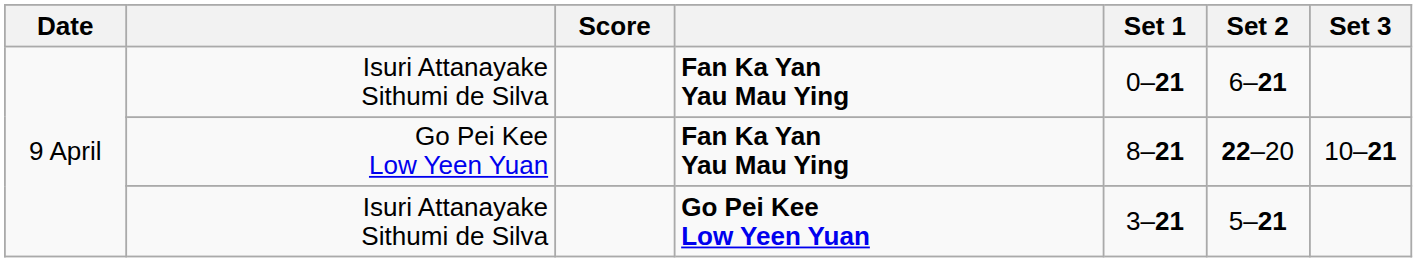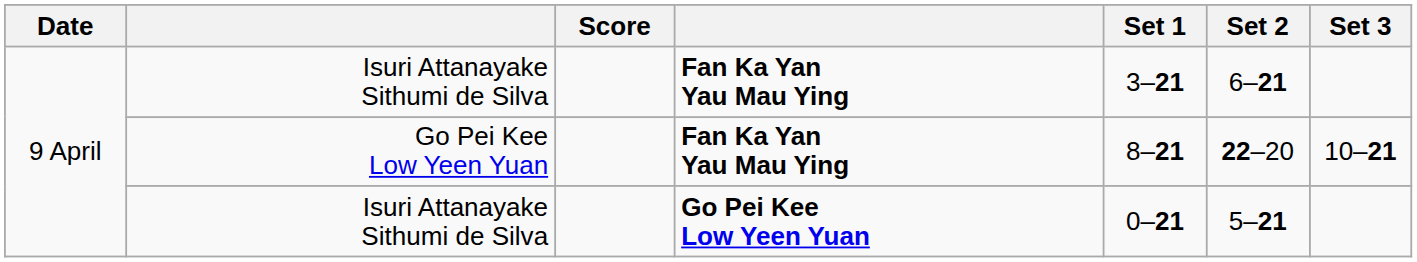Isuri Attanayake Sithumi de Silva / Fan Ka Yan Yau Mau Ying | Set 1: 0–21 -> 3–21
Isuri Attanayake Sithumi de Silva / Go Pei Kee Low Yeen Yuan | Set 1: 3–21 -> 0–21
